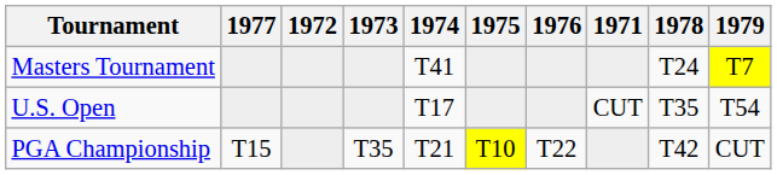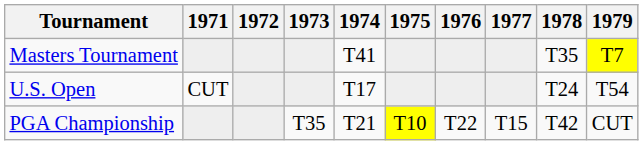columns swapped: 1971 <-> 1977
Masters Tournament | 1978: T24 -> T35
U.S. Open | 1978: T35 -> T24
